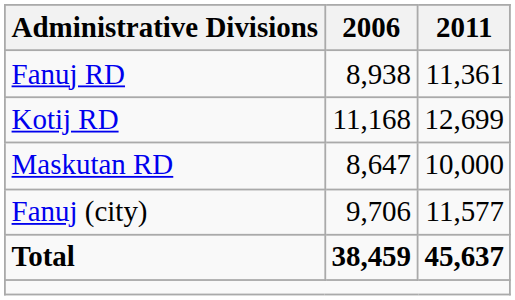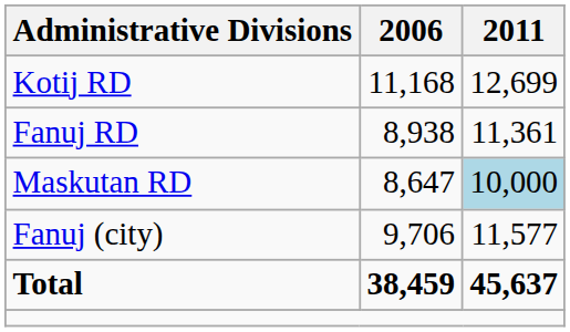rows swapped: Fanuj RD <-> Kotij RD
Maskutan RD | 2011: no background -> lightblue background
